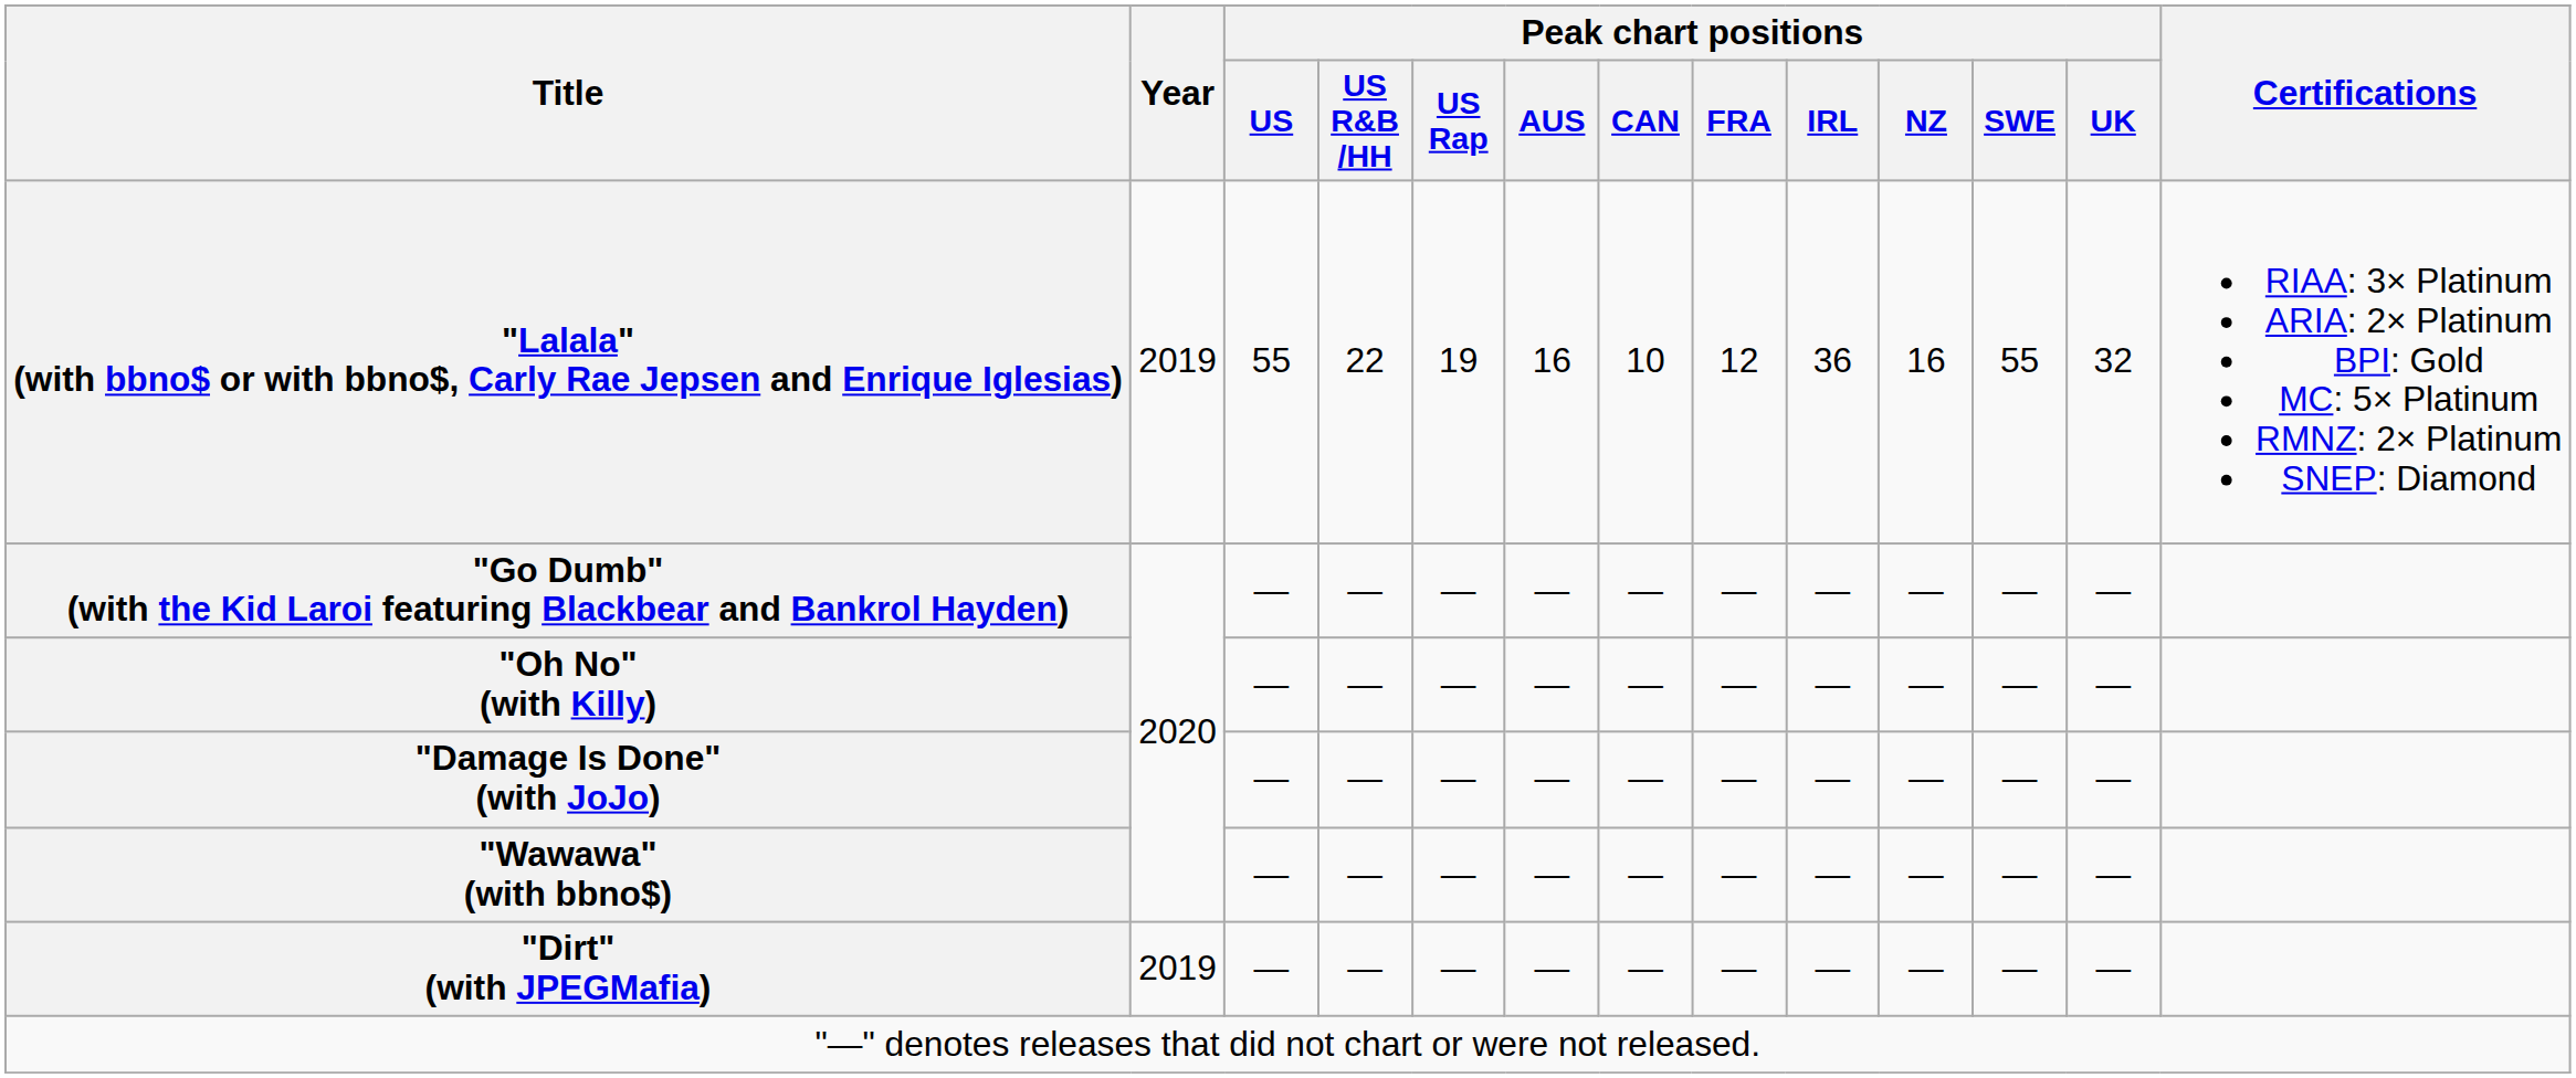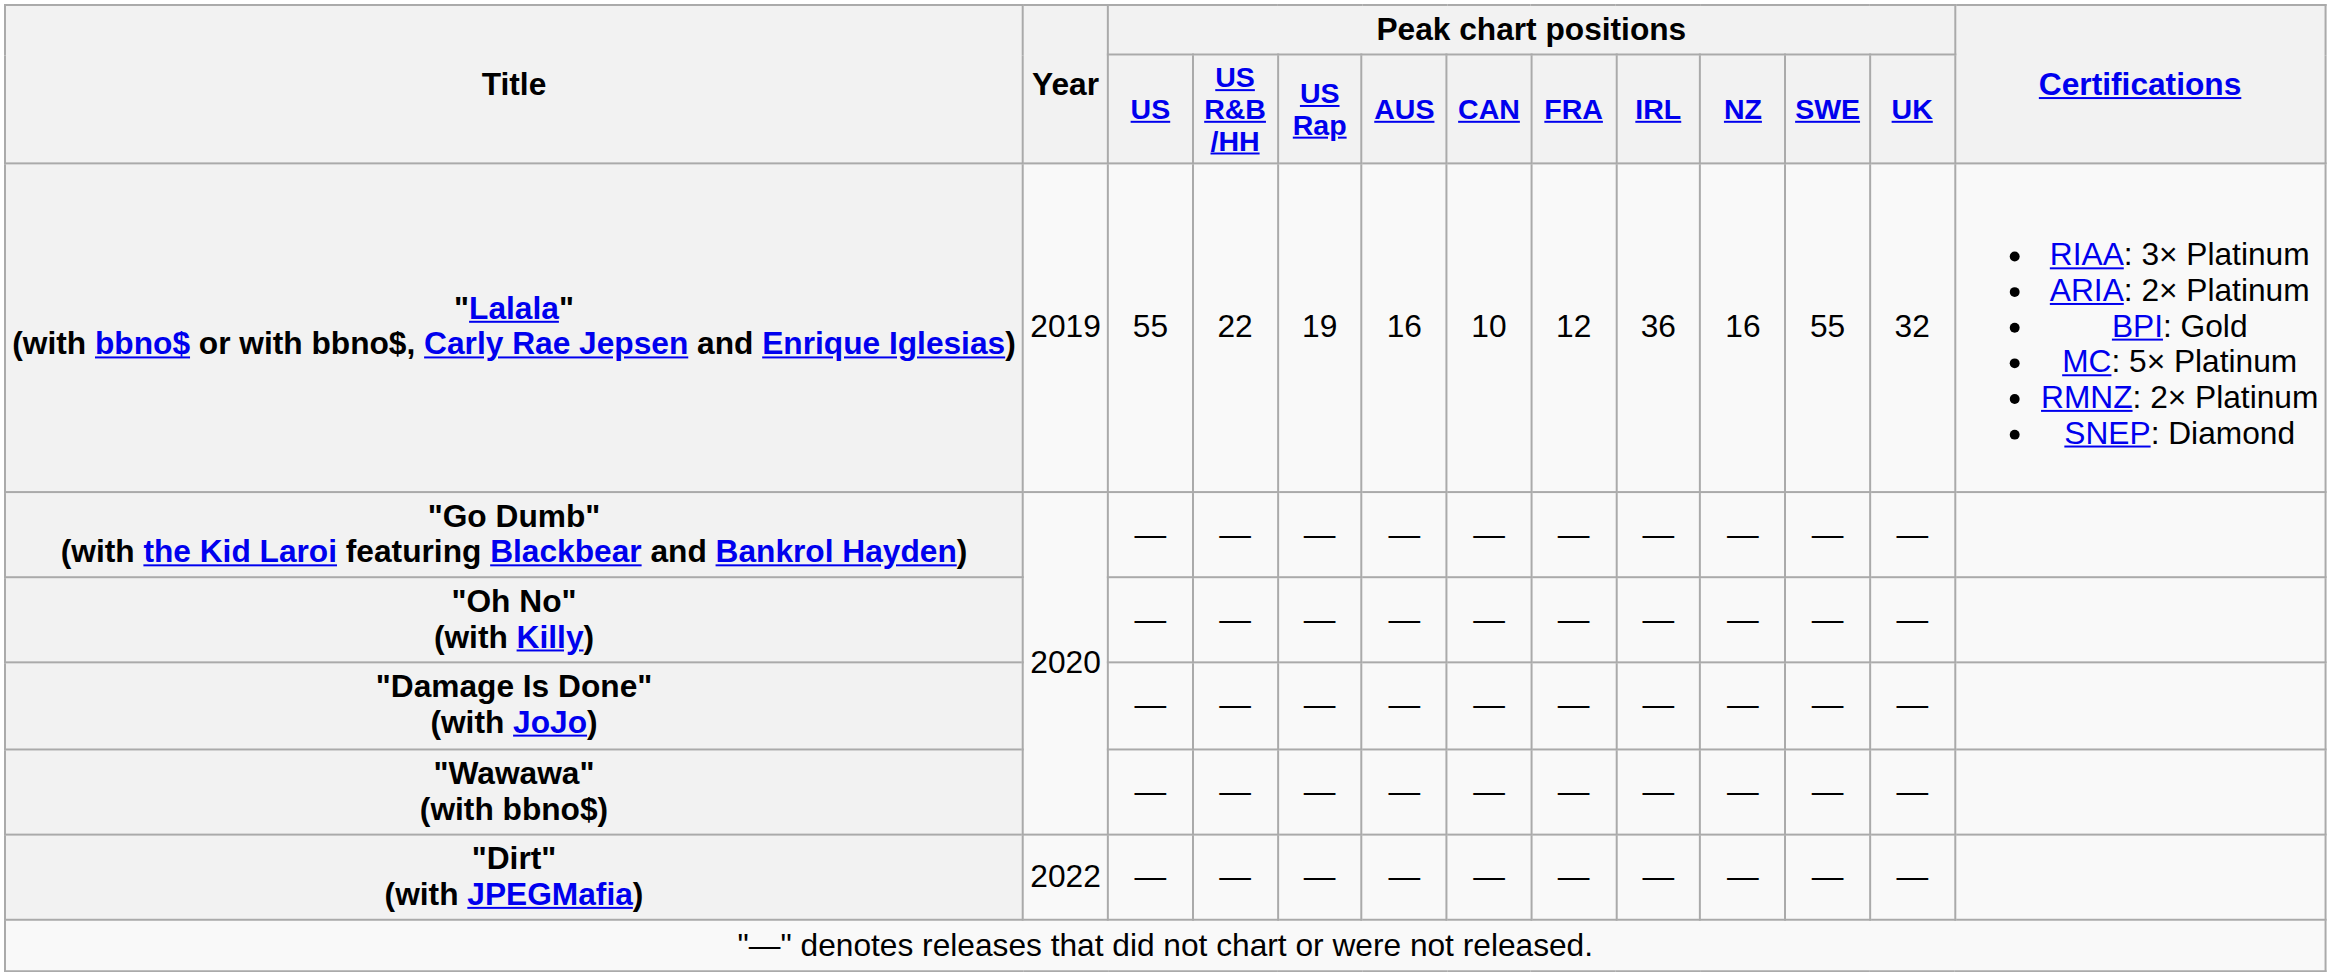"Dirt" (with JPEGMafia) | Year: 2019 -> 2022
